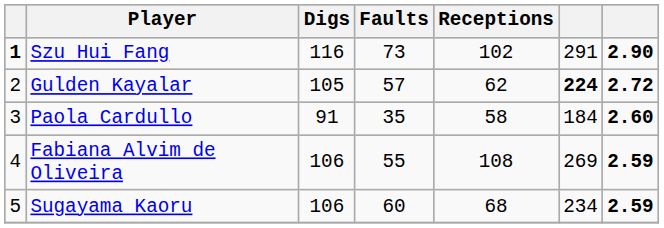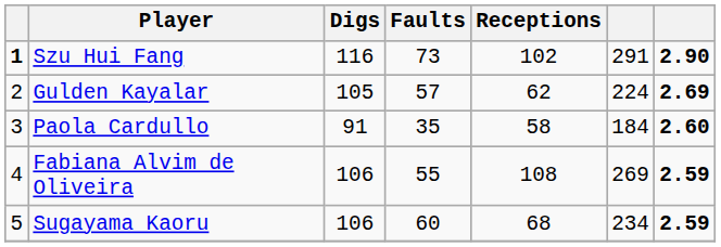Gulden Kayalar | column 6: bold -> normal
Gulden Kayalar | column 7: 2.72 -> 2.69
